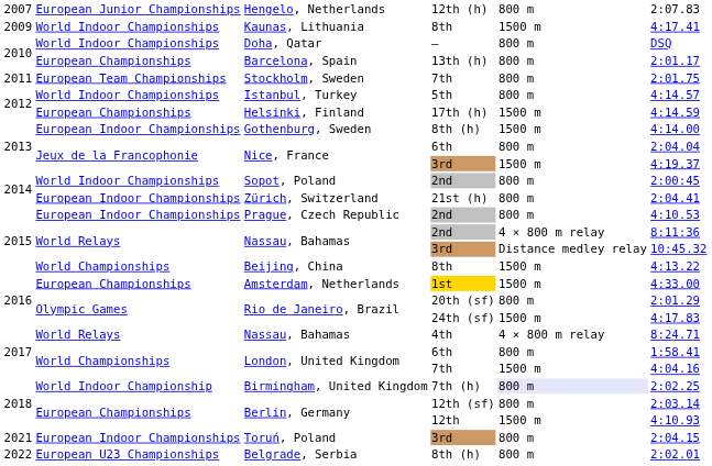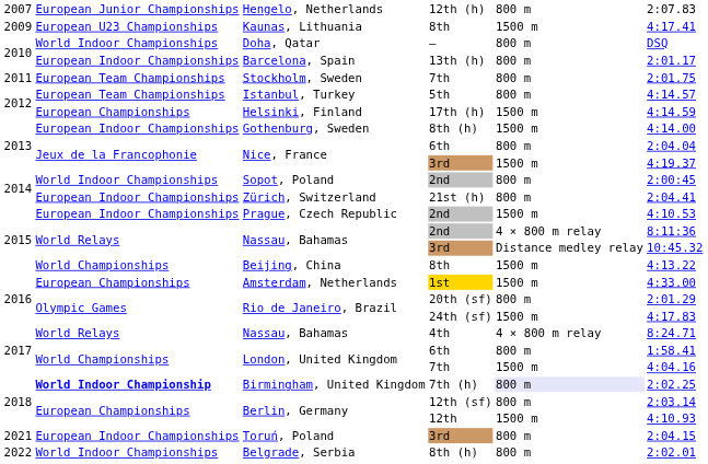Kaunas, Lithuania | column 2: World Indoor Championships -> European U23 Championships
Barcelona, Spain | column 2: European Championships -> European Indoor Championships
Istanbul, Turkey | column 2: World Indoor Championships -> European Team Championships
Prague, Czech Republic | column 5: 800 m -> 1500 m
Birmingham, United Kingdom | column 2: normal -> bold
Belgrade, Serbia | column 2: European U23 Championships -> World Indoor Championships
